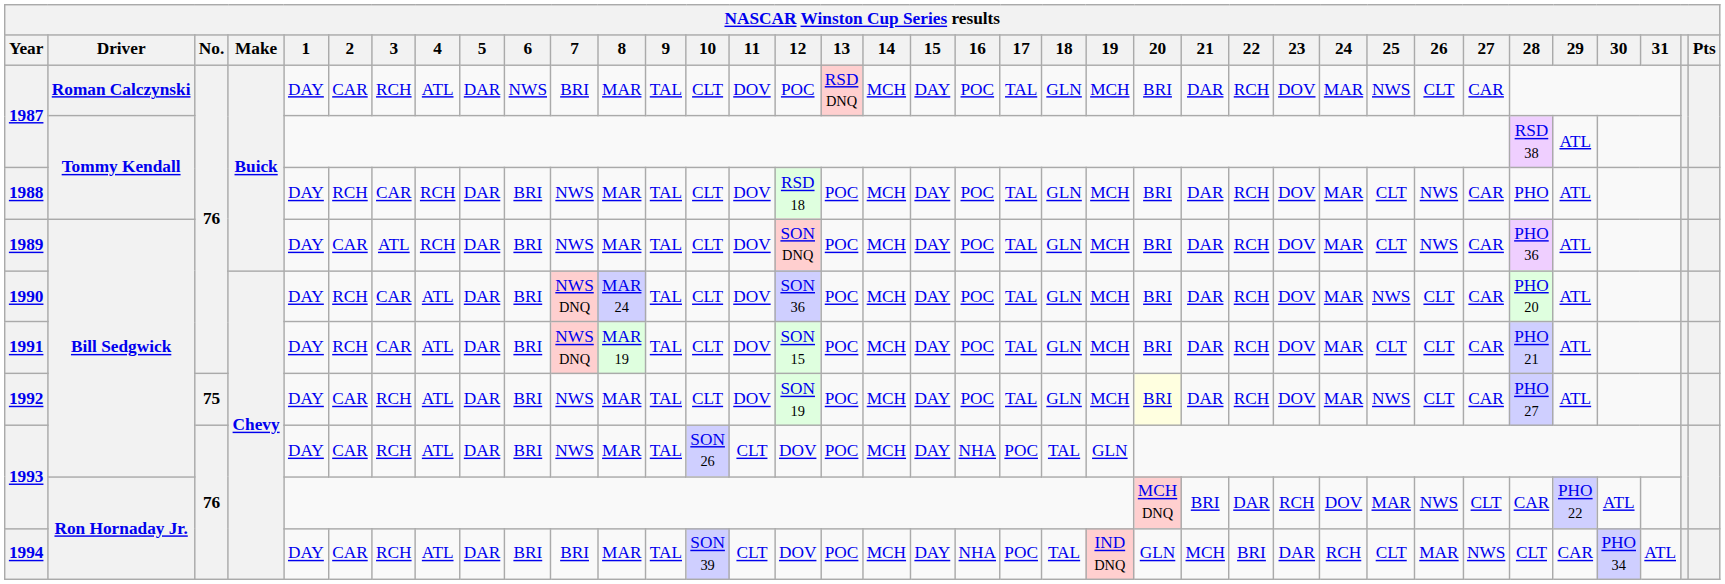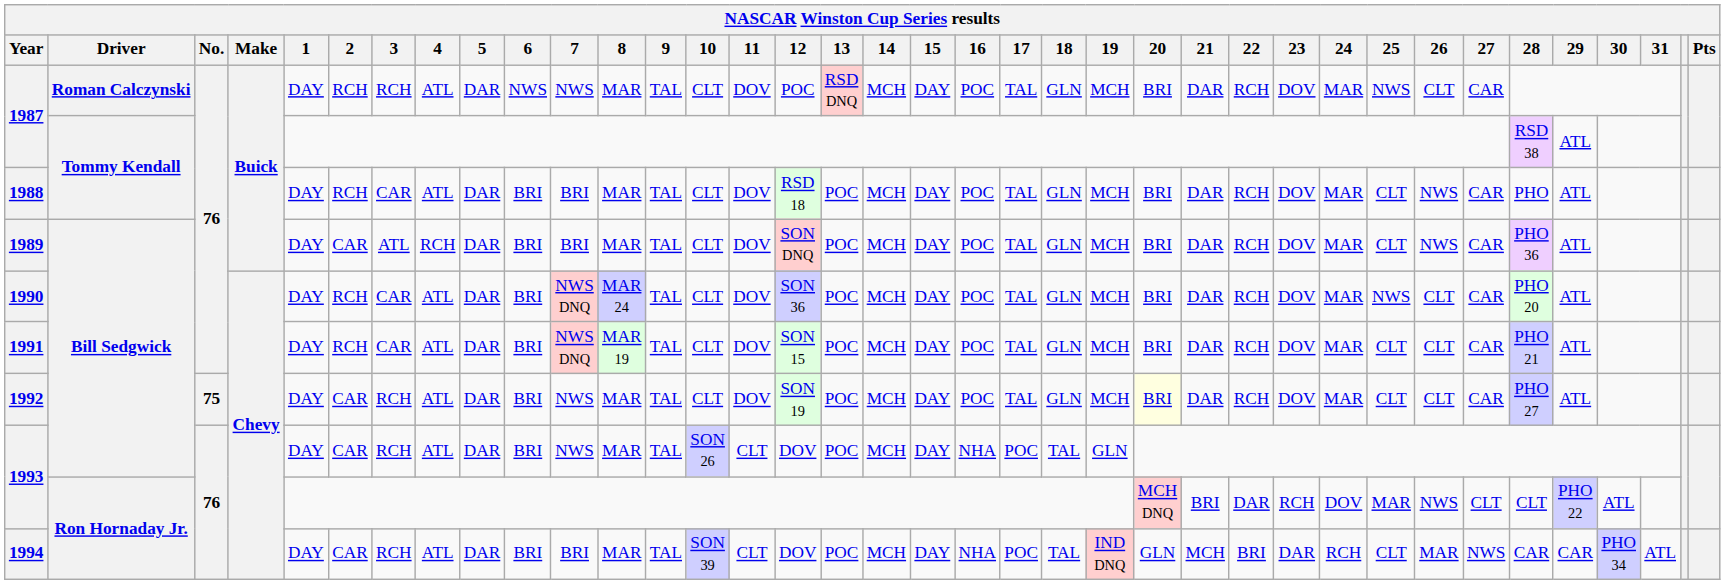1987 / Roman Calczynski | 2: CAR -> RCH
1987 / Roman Calczynski | 7: BRI -> NWS
1988 | 4: RCH -> ATL
1988 | 7: NWS -> BRI
1989 | 7: NWS -> BRI
1992 | 25: NWS -> CLT
1993 / Ron Hornaday Jr. | 28: CAR -> CLT
1994 | 28: CLT -> CAR
